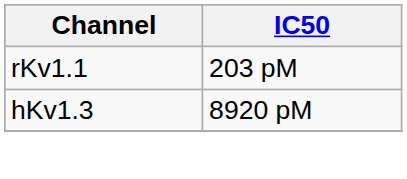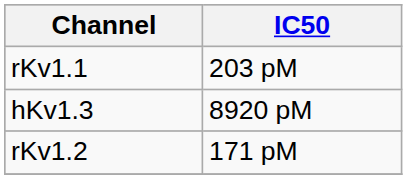+ row: rKv1.2 | 171 pM
